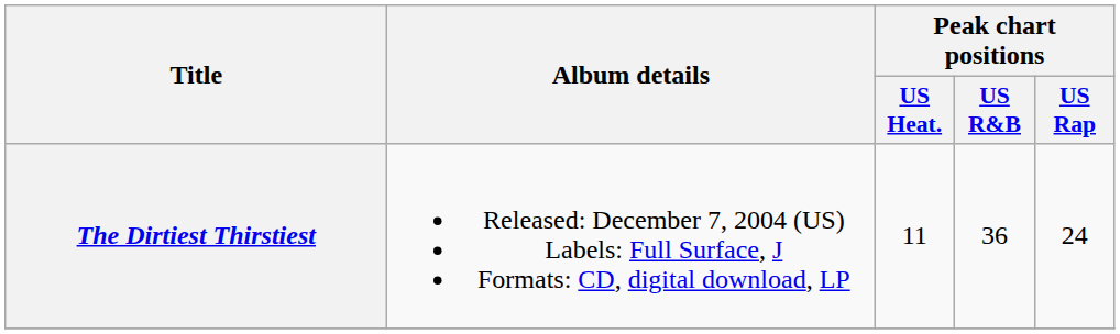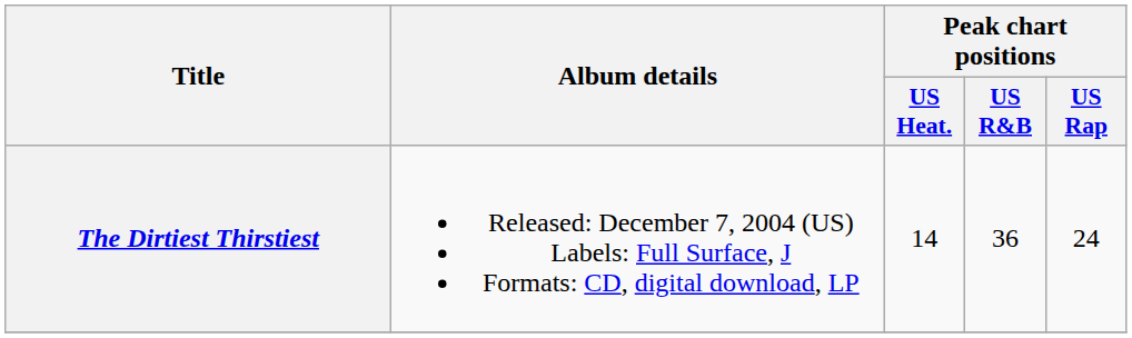The Dirtiest Thirstiest | Peak chart positions / US Heat.: 11 -> 14
